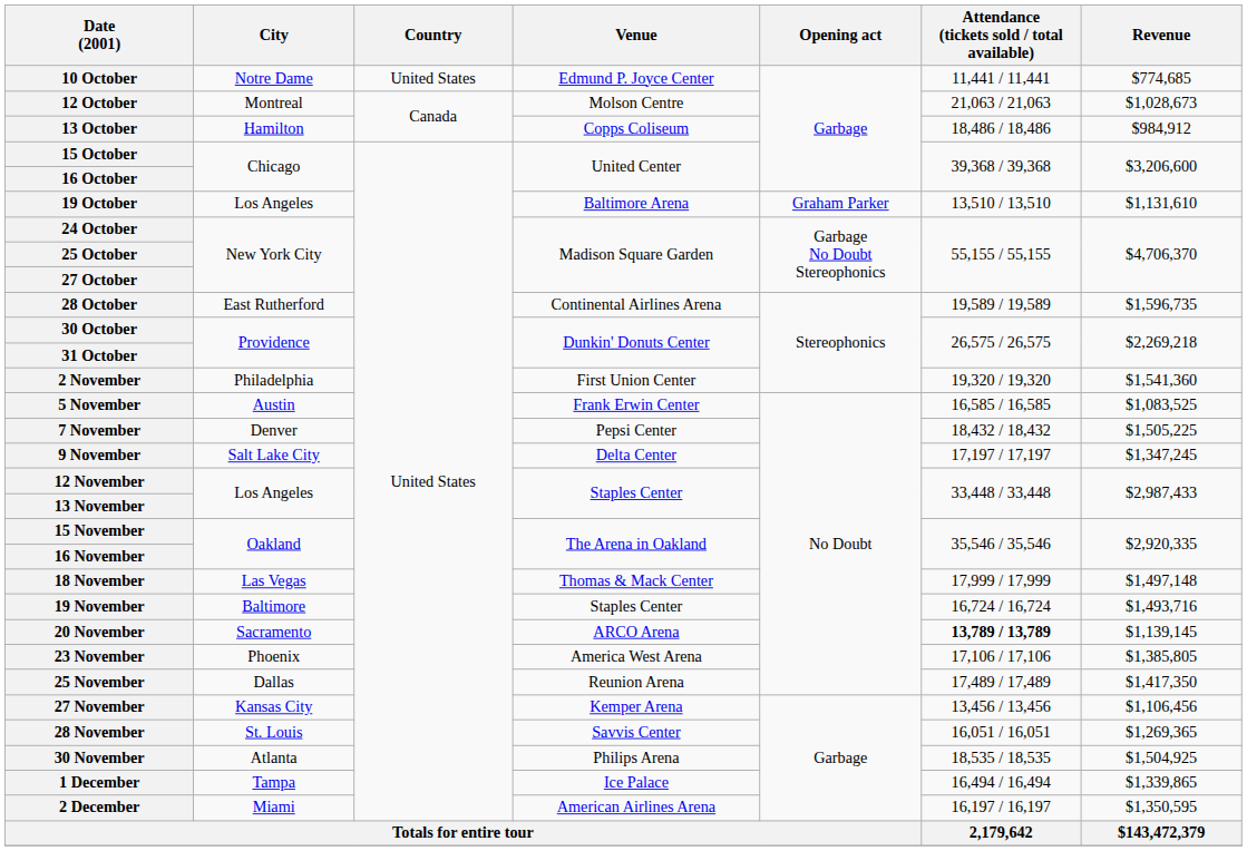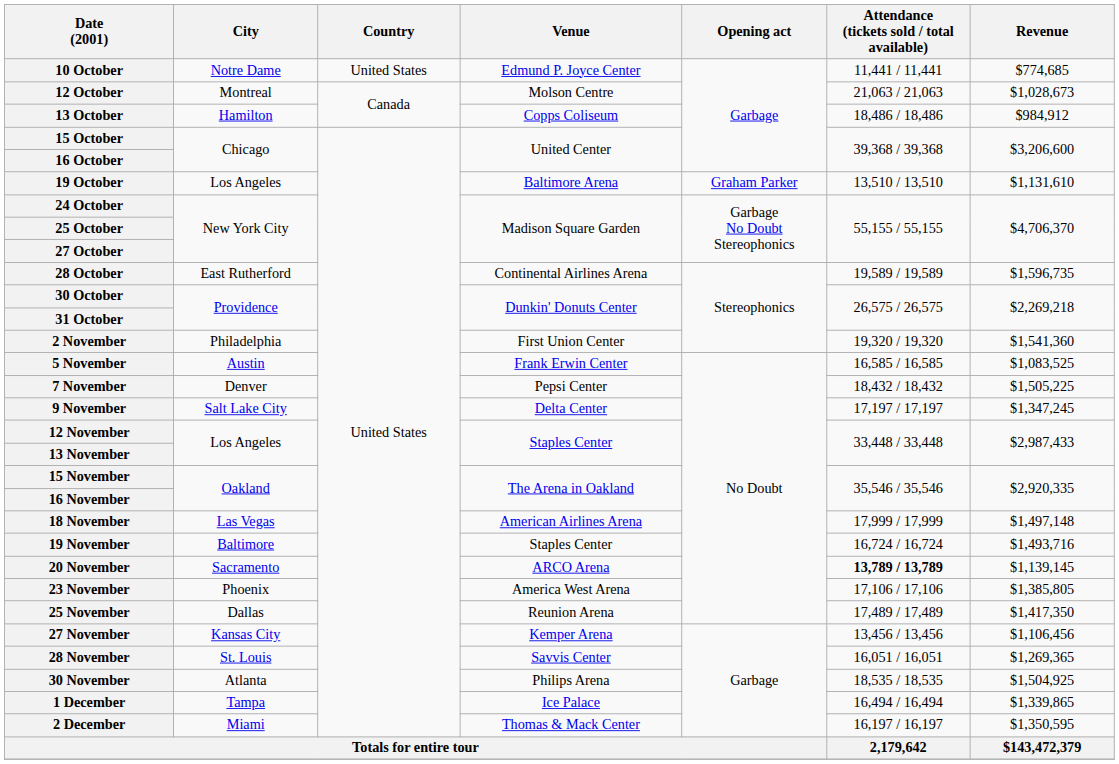18 November | Venue: Thomas & Mack Center -> American Airlines Arena
2 December | Venue: American Airlines Arena -> Thomas & Mack Center
